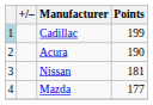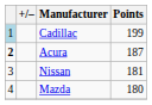Acura | column 1: normal -> bold
Acura | Points: 190 -> 187
Mazda | Points: 177 -> 180
